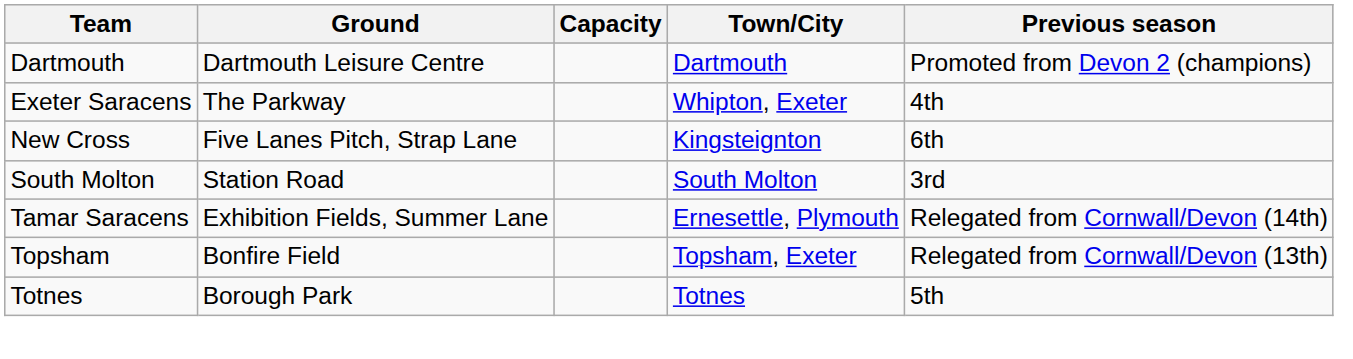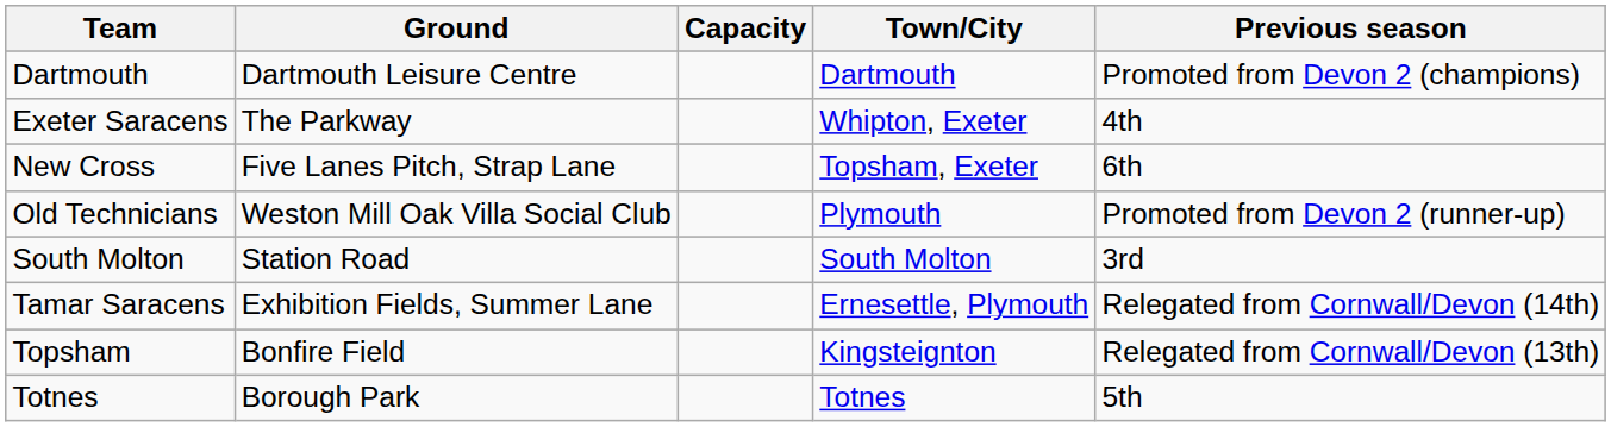New Cross | Town/City: Kingsteignton -> Topsham, Exeter
+ row: Old Technicians | Weston Mill Oak Villa Social Club | Plymouth | Promoted from Devon 2 (runner-up)
Topsham | Town/City: Topsham, Exeter -> Kingsteignton
